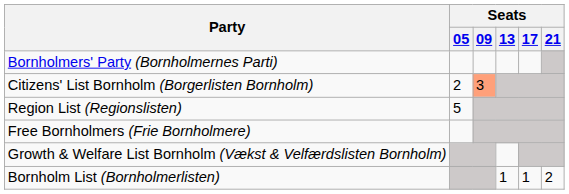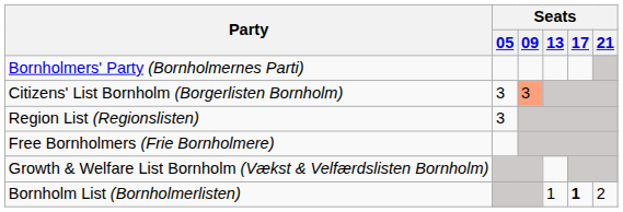Citizens' List Bornholm (Borgerlisten Bornholm) | Seats / 05: 2 -> 3
Region List (Regionslisten) | Seats / 05: 5 -> 3
Bornholm List (Bornholmerlisten) | Seats / 17: normal -> bold
